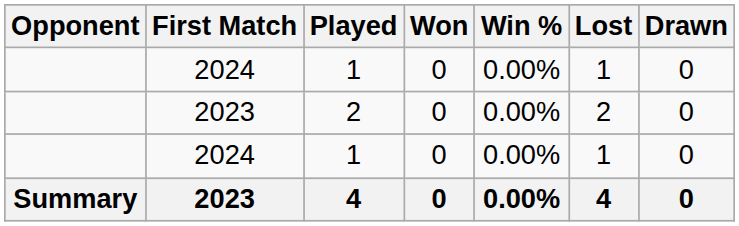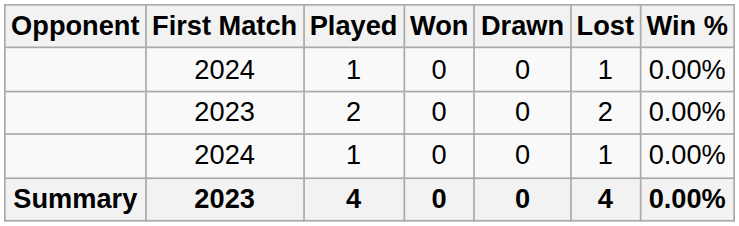columns swapped: Drawn <-> Win %
